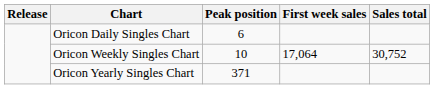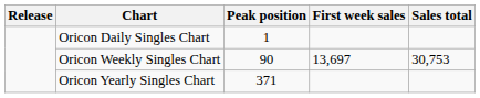Oricon Daily Singles Chart | Peak position: 6 -> 1
Oricon Weekly Singles Chart | Peak position: 10 -> 90
Oricon Weekly Singles Chart | First week sales: 17,064 -> 13,697
Oricon Weekly Singles Chart | Sales total: 30,752 -> 30,753
